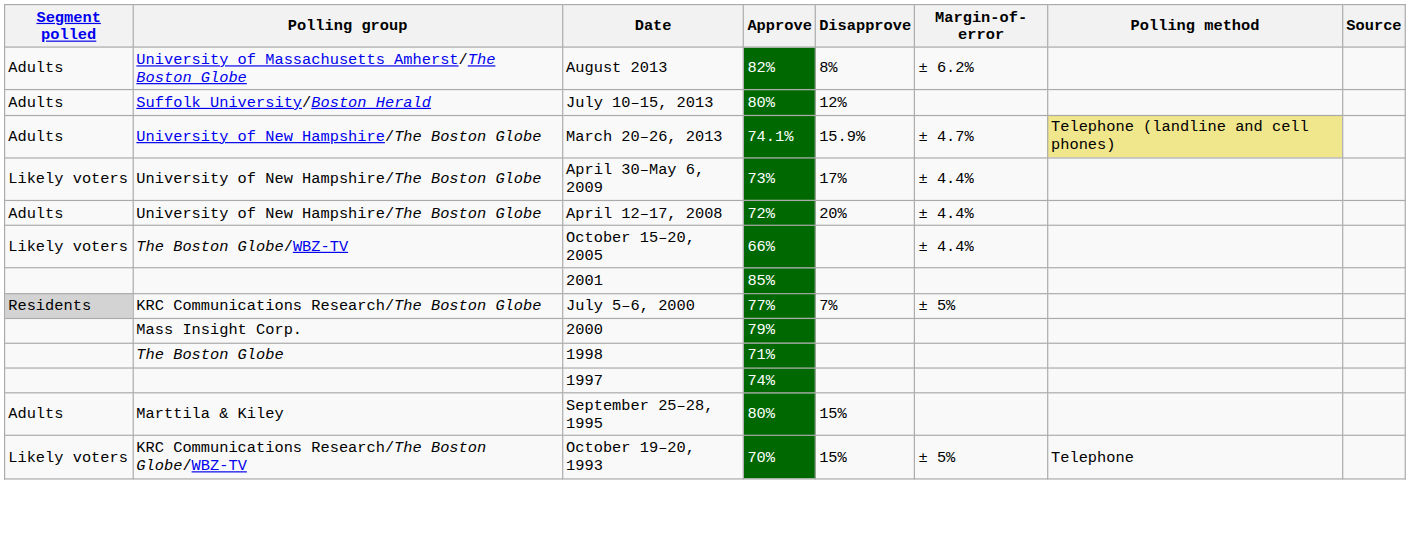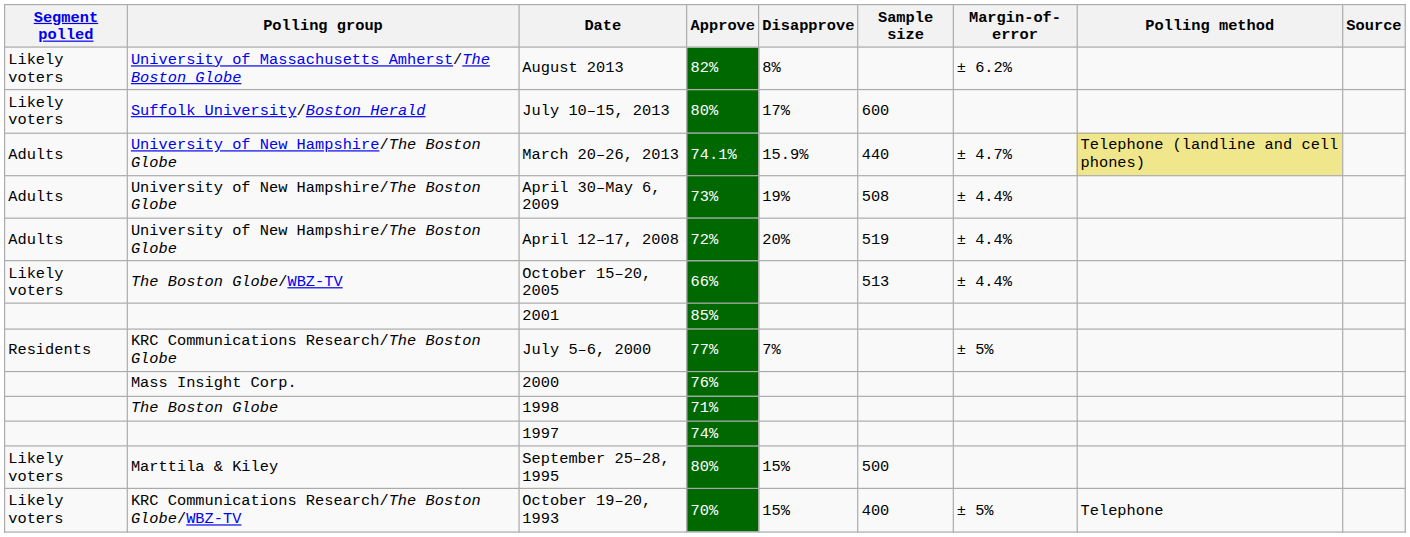+ column: Sample size | 600 | 440 | 508 | 519 | 513 | 500 | 400
August 2013 | Segment polled: Adults -> Likely voters
July 10–15, 2013 | Segment polled: Adults -> Likely voters
July 10–15, 2013 | Disapprove: 12% -> 17%
April 30–May 6, 2009 | Segment polled: Likely voters -> Adults
April 30–May 6, 2009 | Disapprove: 17% -> 19%
July 5–6, 2000 | Segment polled: lightgrey background -> no background
2000 | Approve: 79% -> 76%
September 25–28, 1995 | Segment polled: Adults -> Likely voters
